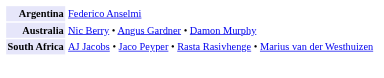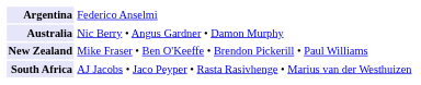+ row: New Zealand | Mike Fraser • Ben O'Keeffe • Brendon Pickerill • Paul Williams
